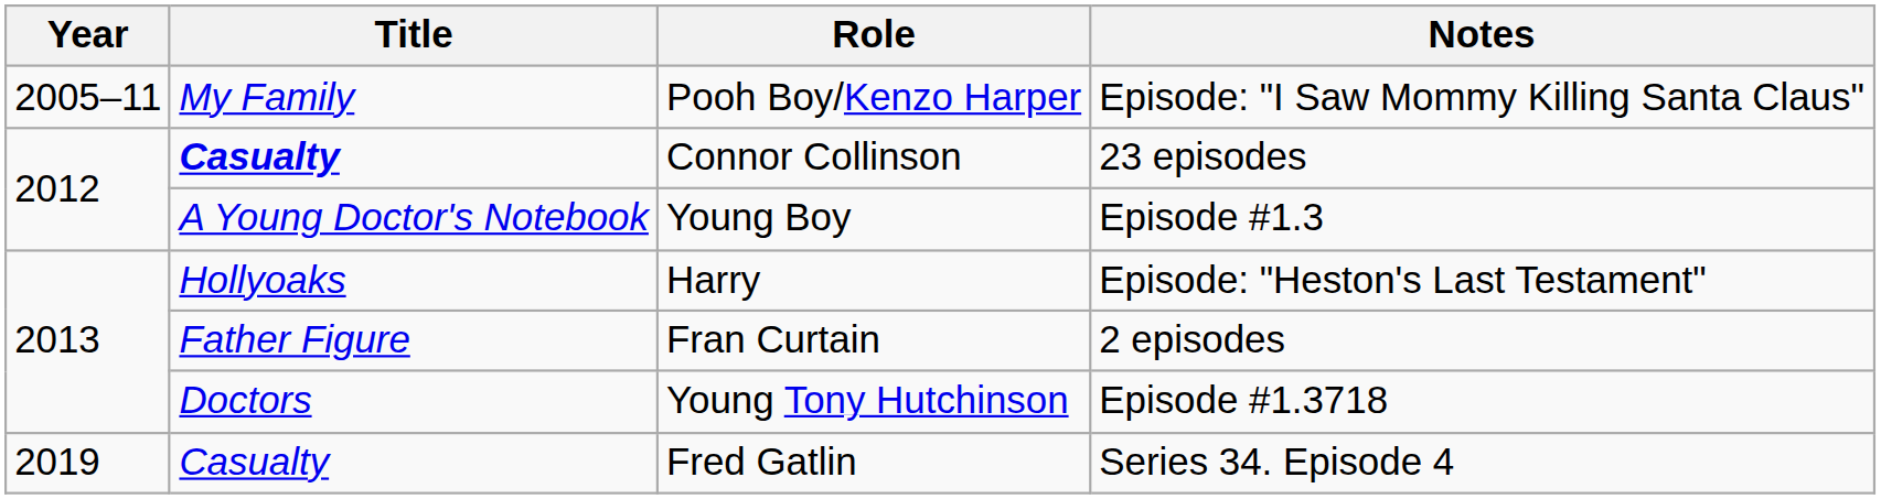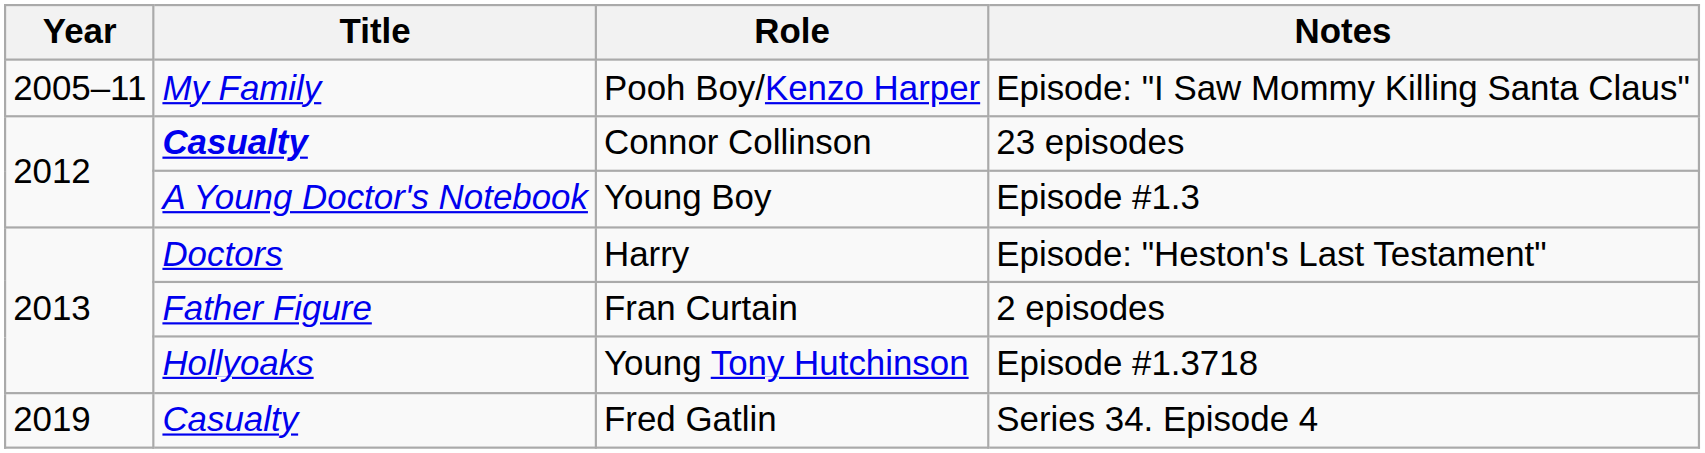Harry | Title: Hollyoaks -> Doctors
Young Tony Hutchinson | Title: Doctors -> Hollyoaks
